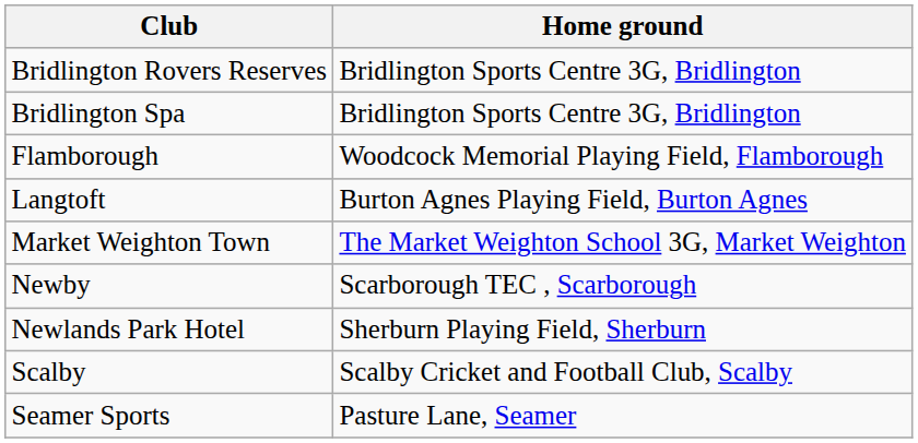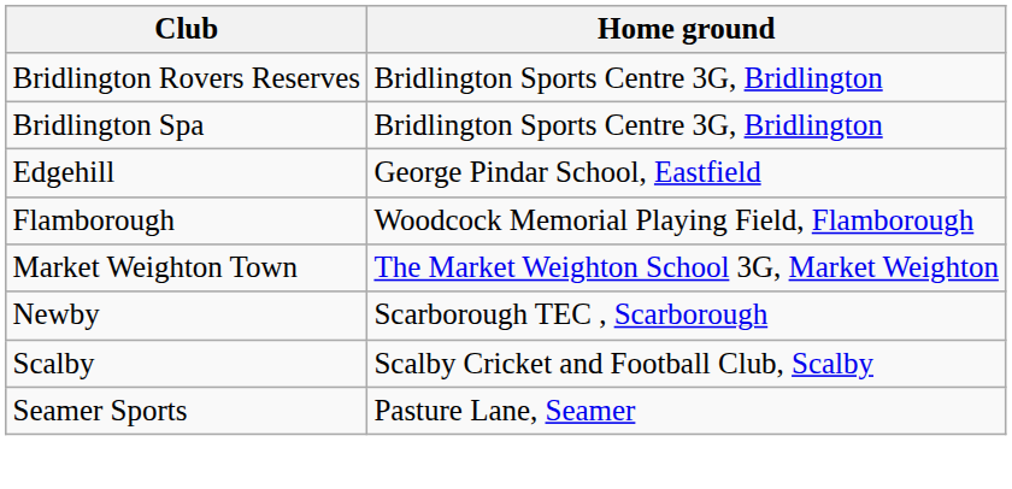+ row: Edgehill | George Pindar School, Eastfield
- row: Langtoft | Burton Agnes Playing Field, Burton Agnes
- row: Newlands Park Hotel | Sherburn Playing Field, Sherburn
